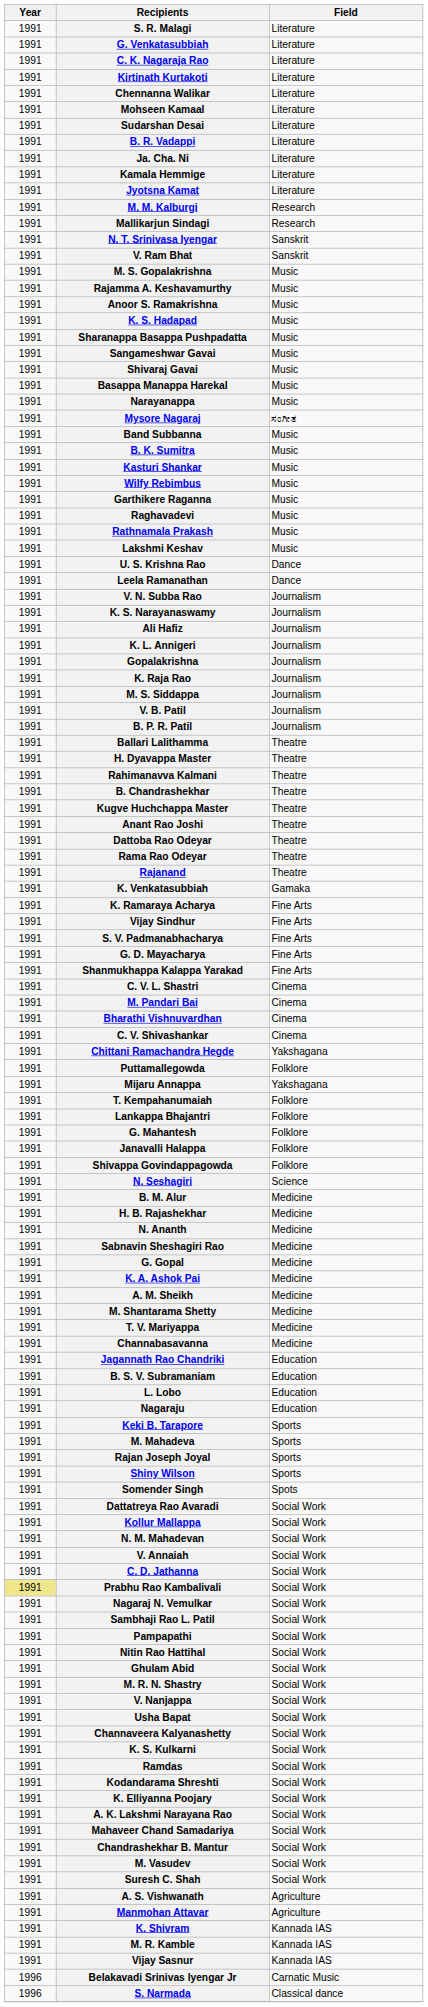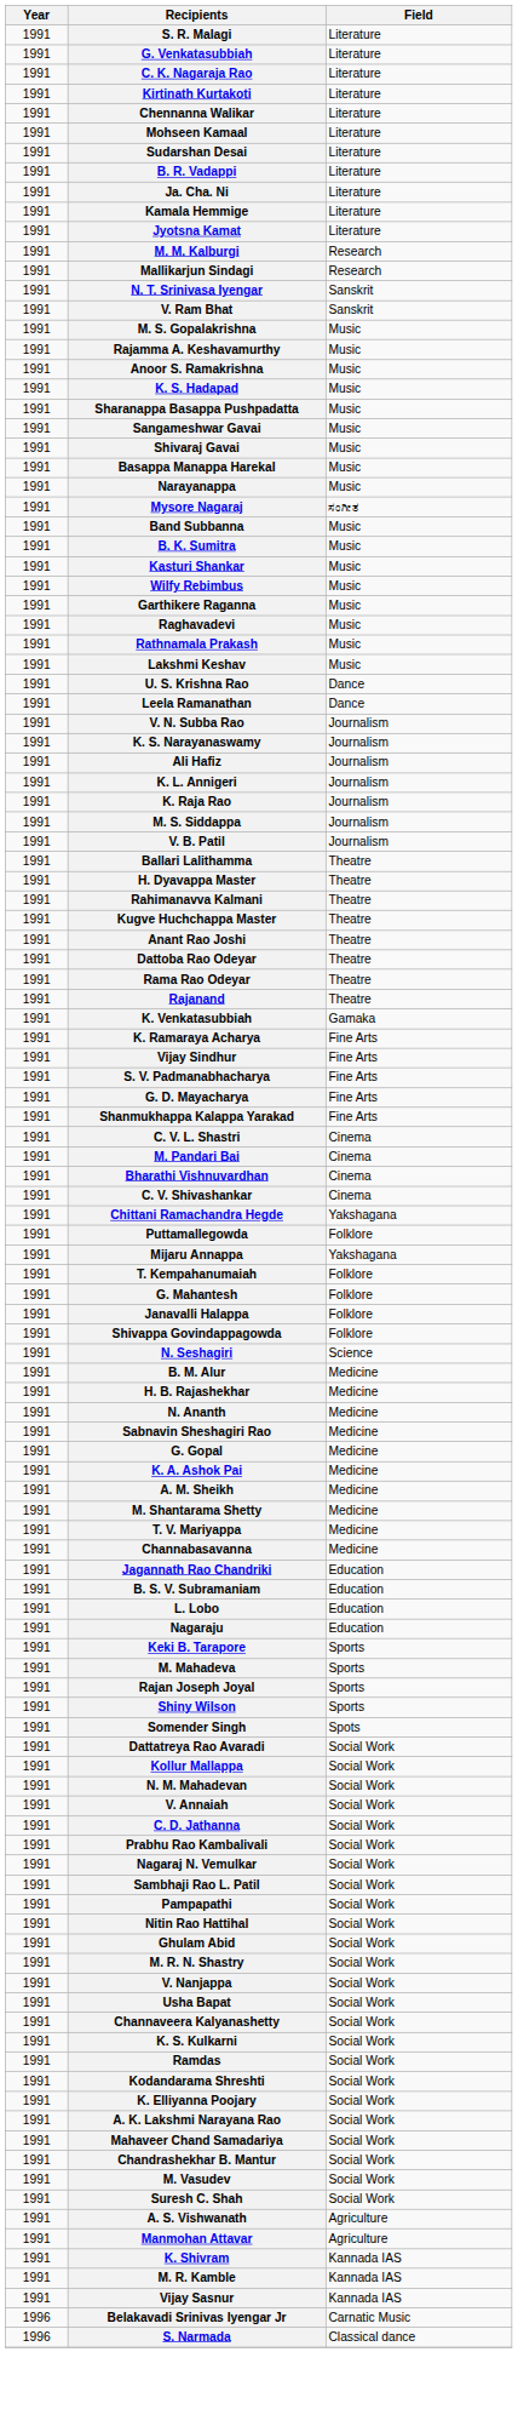- row: 1991 | Gopalakrishna | Journalism
- row: 1991 | B. P. R. Patil | Journalism
- row: 1991 | B. Chandrashekhar | Theatre
- row: 1991 | Lankappa Bhajantri | Folklore
Prabhu Rao Kambalivali | Year: khaki background -> no background
